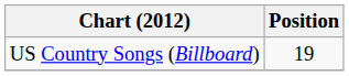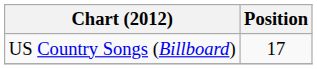US Country Songs (Billboard) | Position: 19 -> 17
